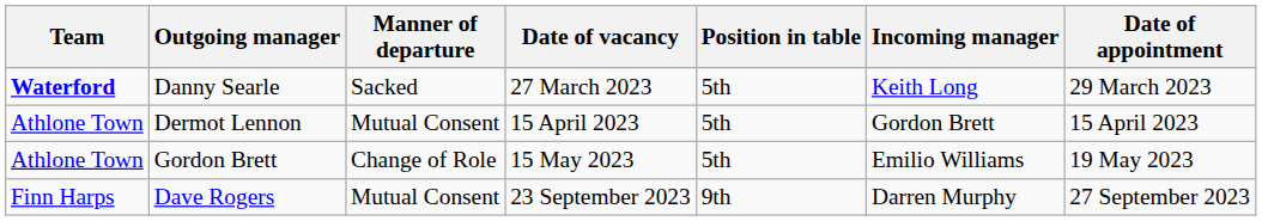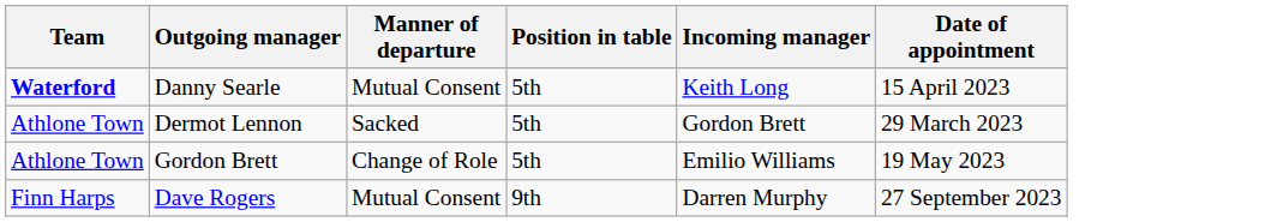- column: Date of vacancy | 27 March 2023 | 15 April 2023 | 15 May 2023 | 23 September 2023
Danny Searle | Manner of departure: Sacked -> Mutual Consent
Danny Searle | Date of appointment: 29 March 2023 -> 15 April 2023
Dermot Lennon | Manner of departure: Mutual Consent -> Sacked
Dermot Lennon | Date of appointment: 15 April 2023 -> 29 March 2023
